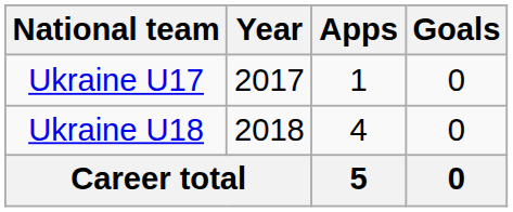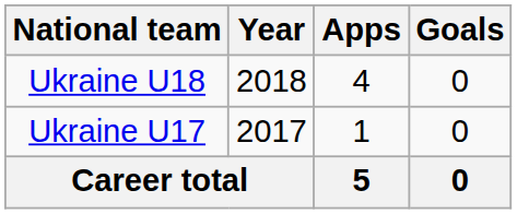rows swapped: Ukraine U17 <-> Ukraine U18
